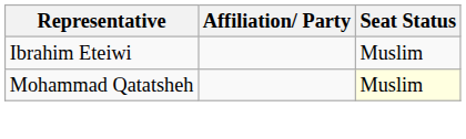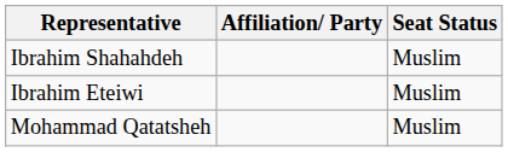+ row: Ibrahim Shahahdeh | Muslim
Mohammad Qatatsheh | Seat Status: lightyellow background -> no background
